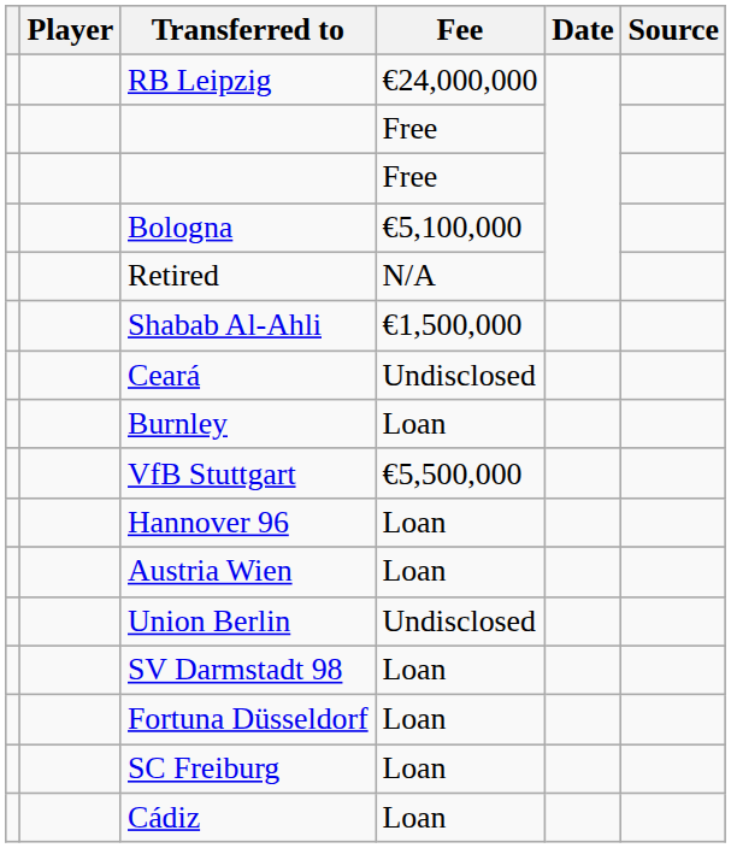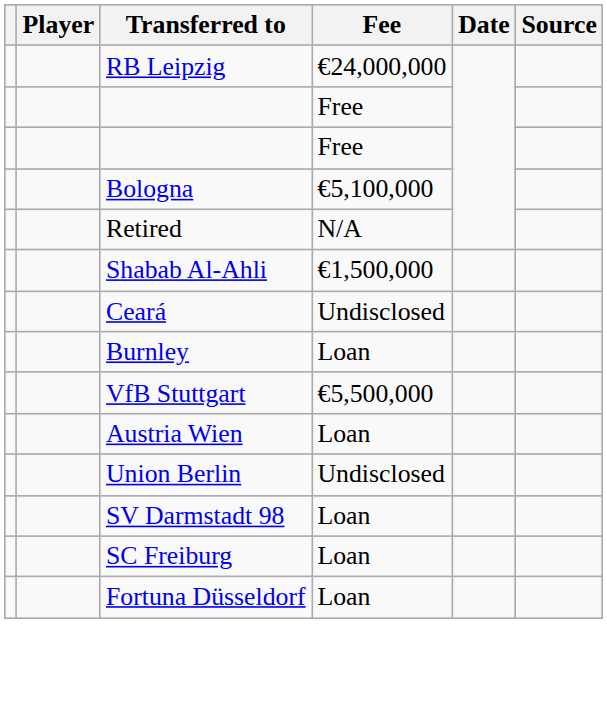- row: Hannover 96 | Loan
rows swapped: SC Freiburg <-> Fortuna Düsseldorf
- row: Cádiz | Loan
